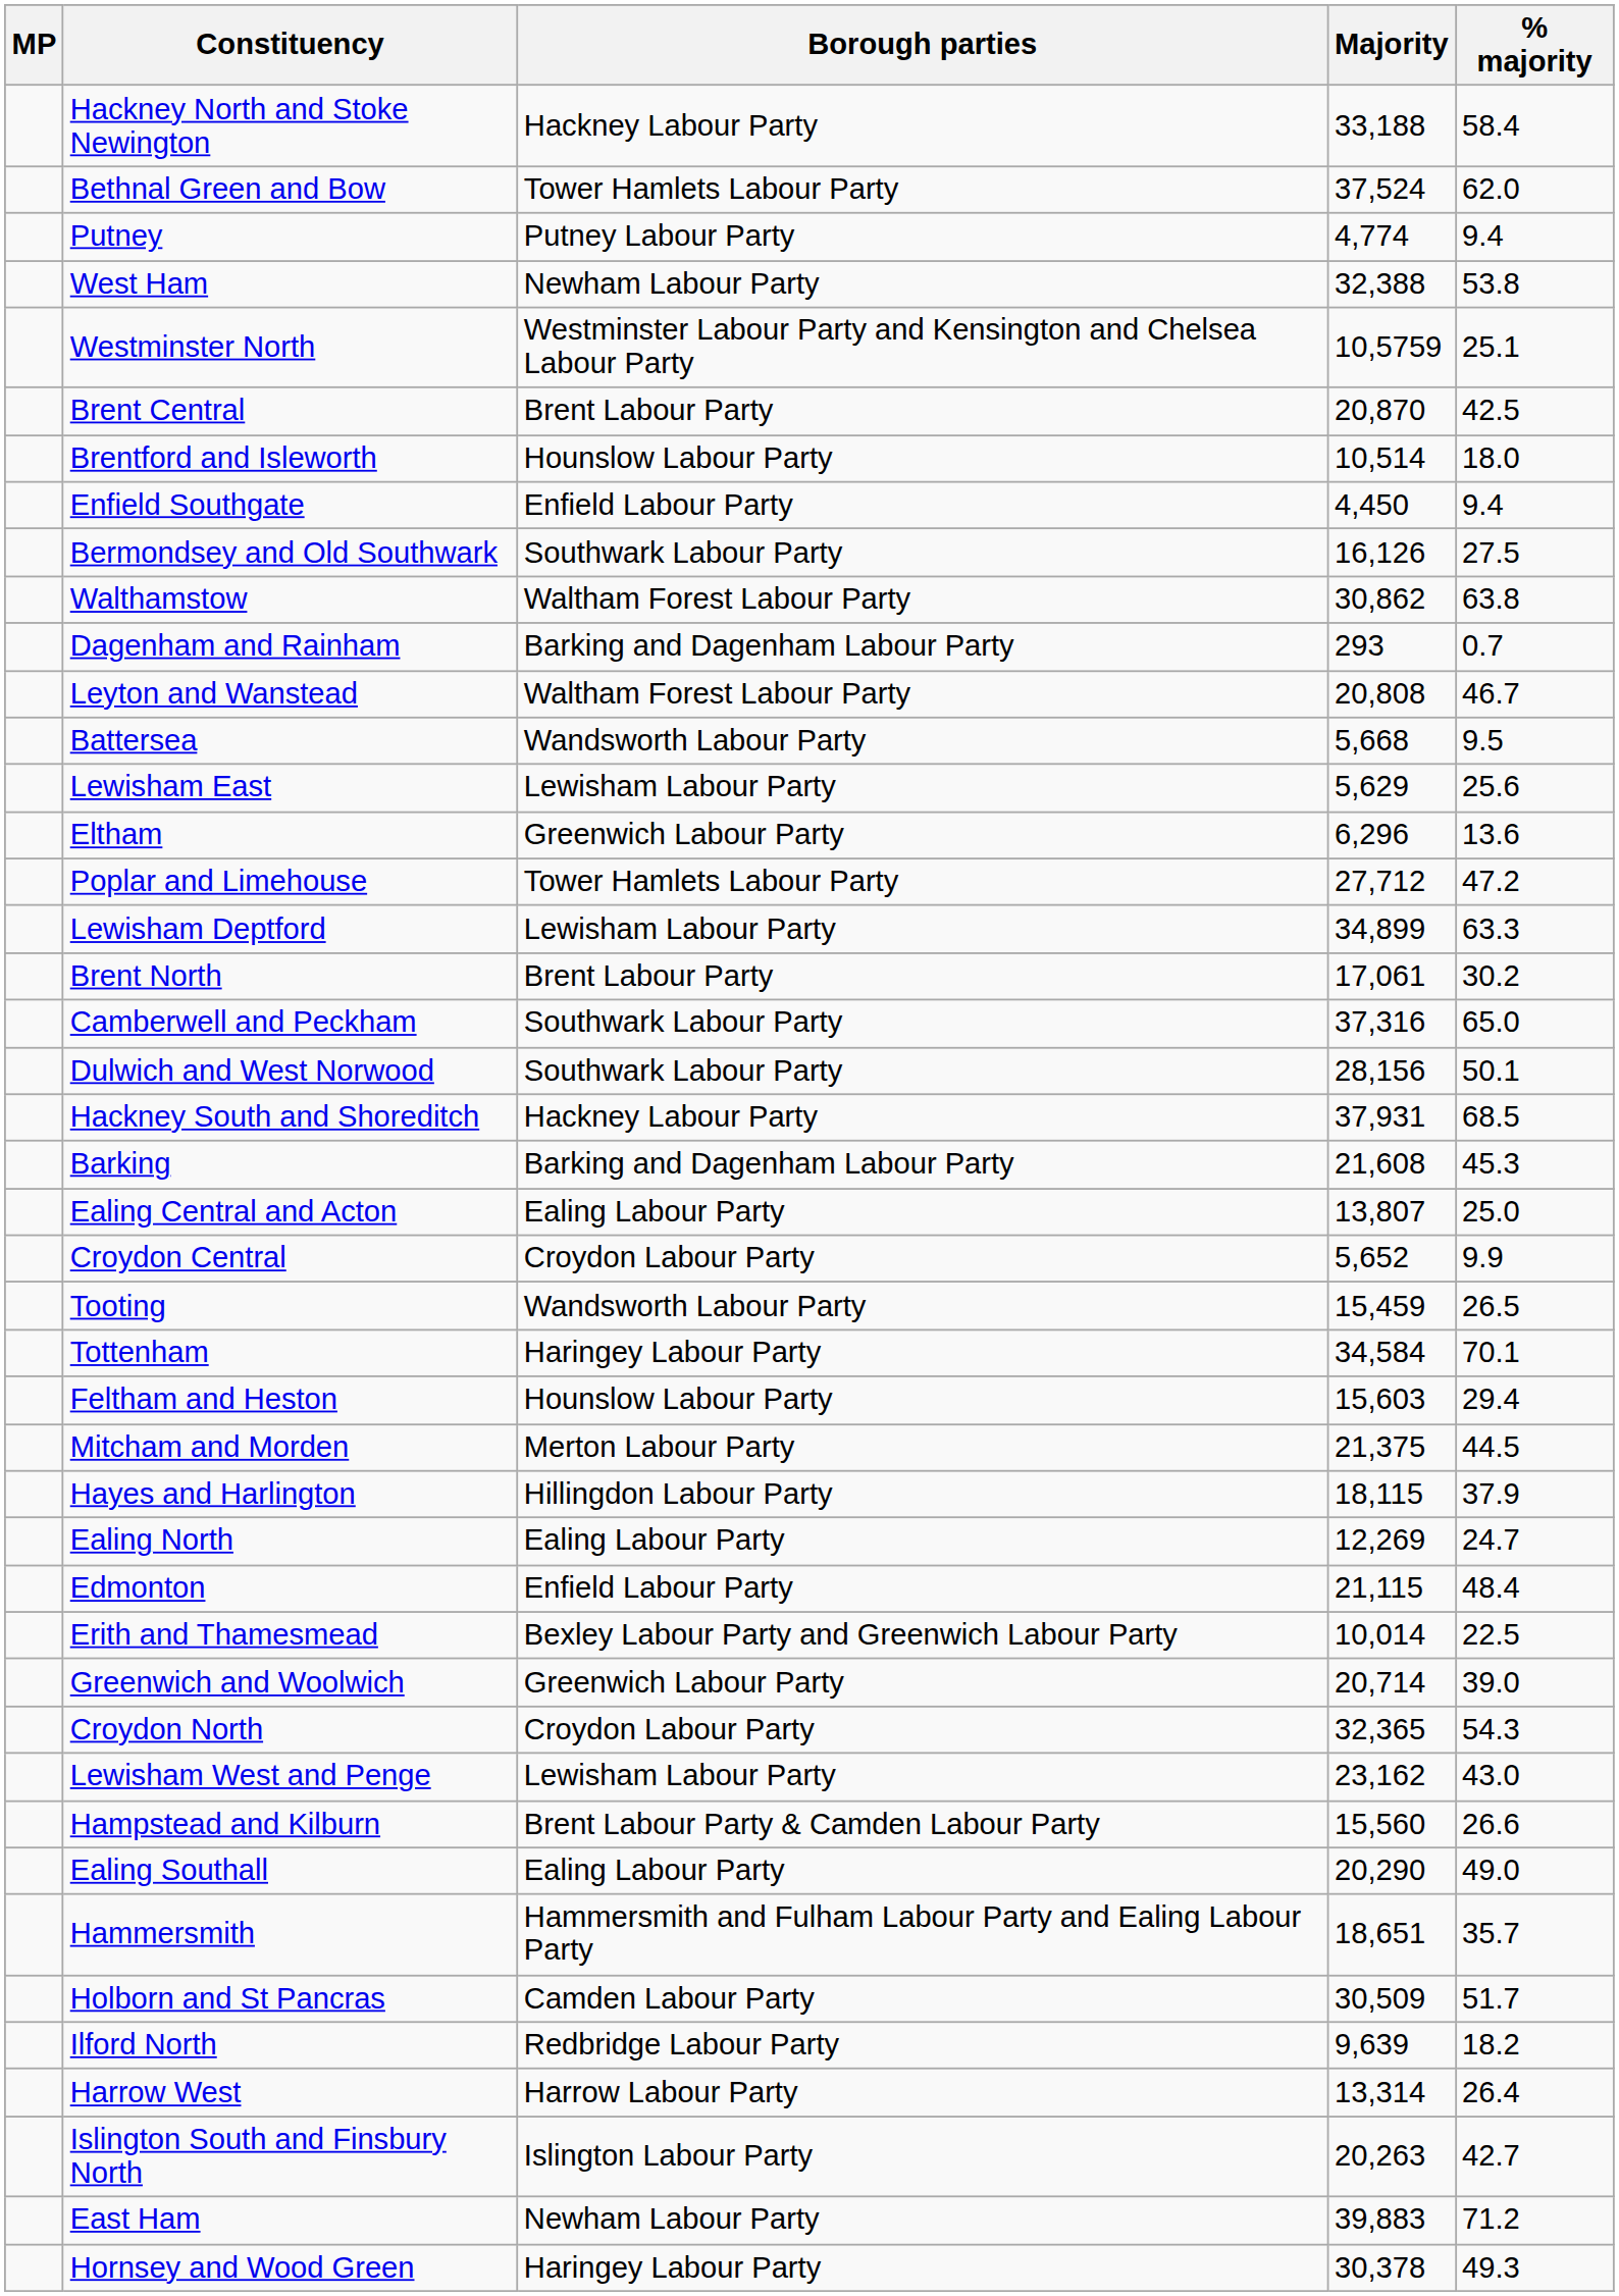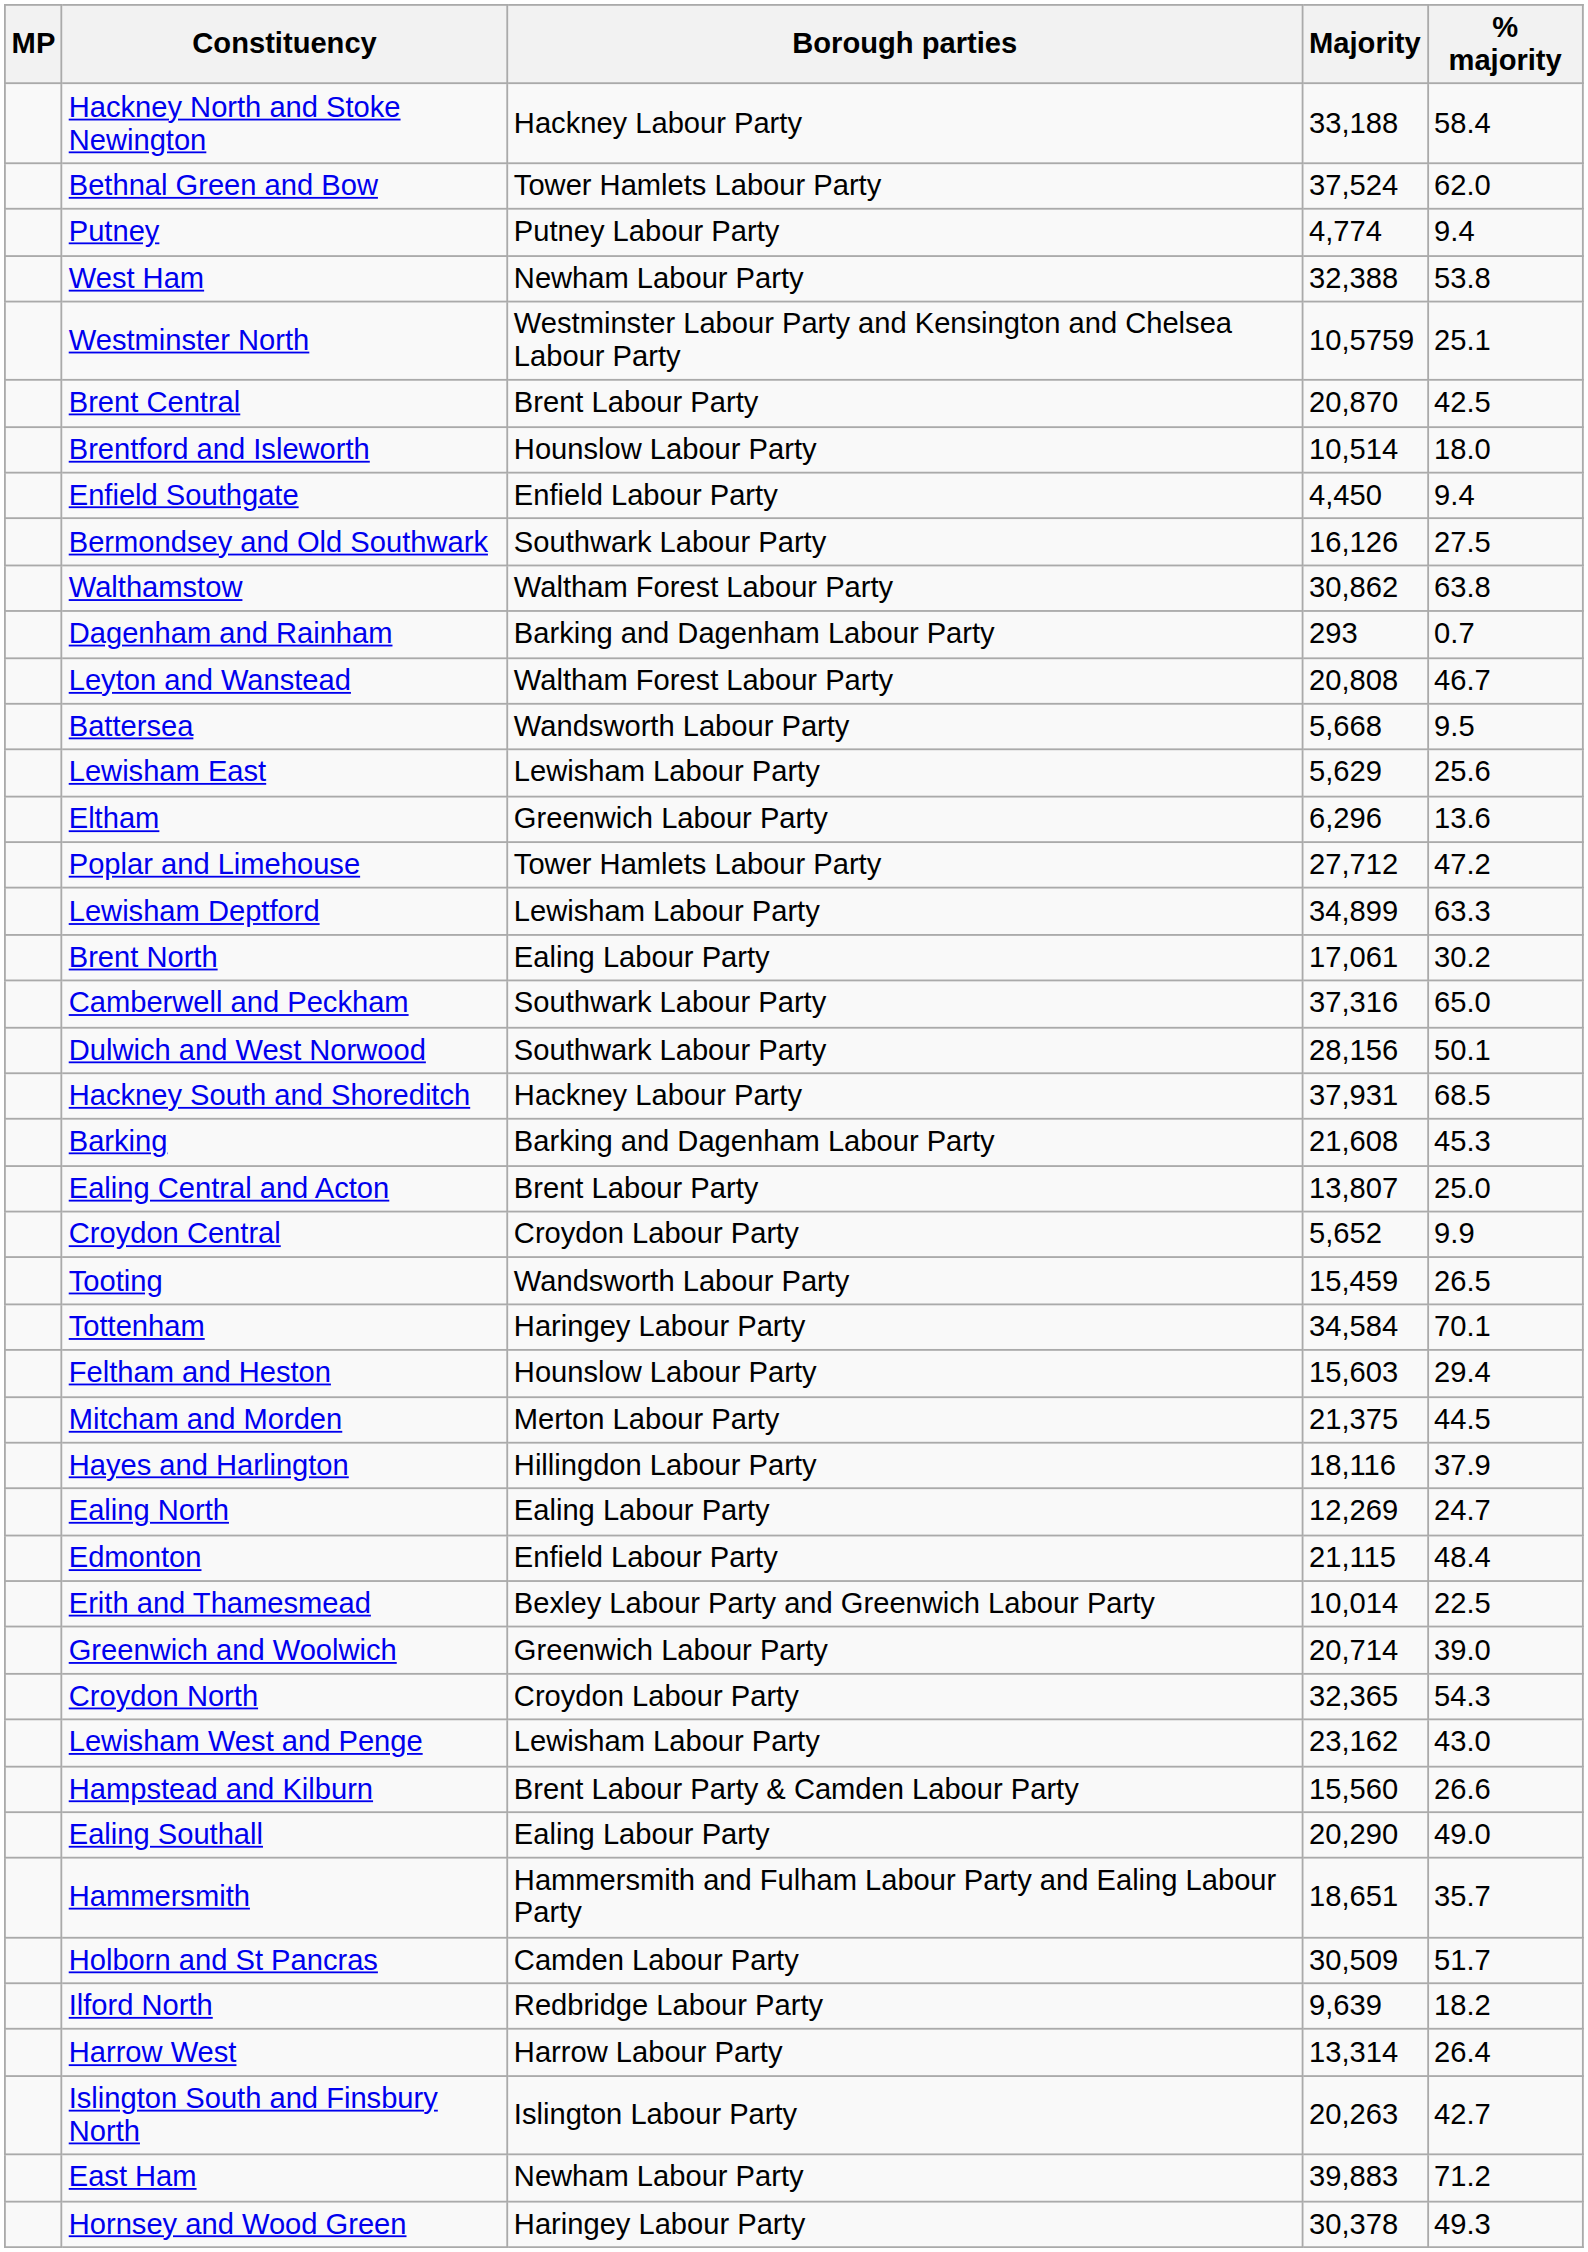Brent North | Borough parties: Brent Labour Party -> Ealing Labour Party
Ealing Central and Acton | Borough parties: Ealing Labour Party -> Brent Labour Party
Hayes and Harlington | Majority: 18,115 -> 18,116
